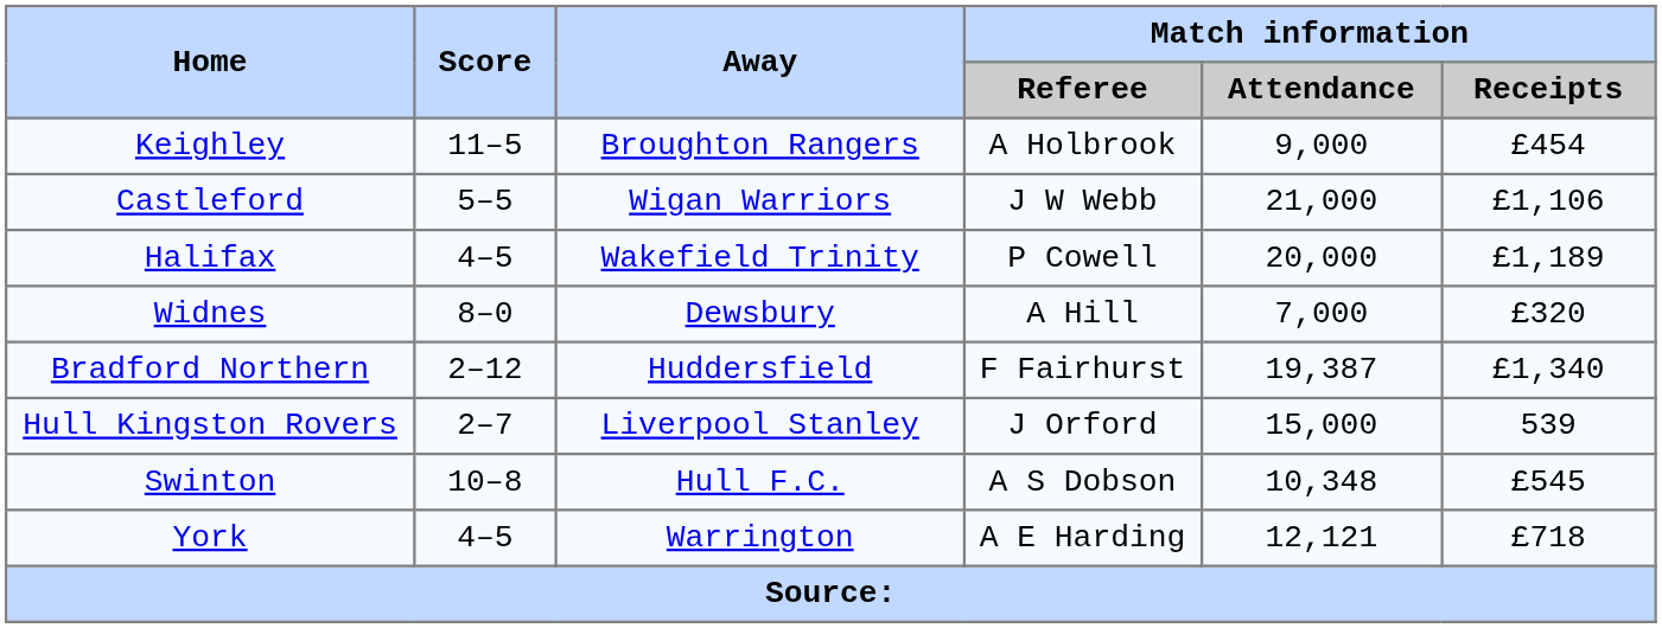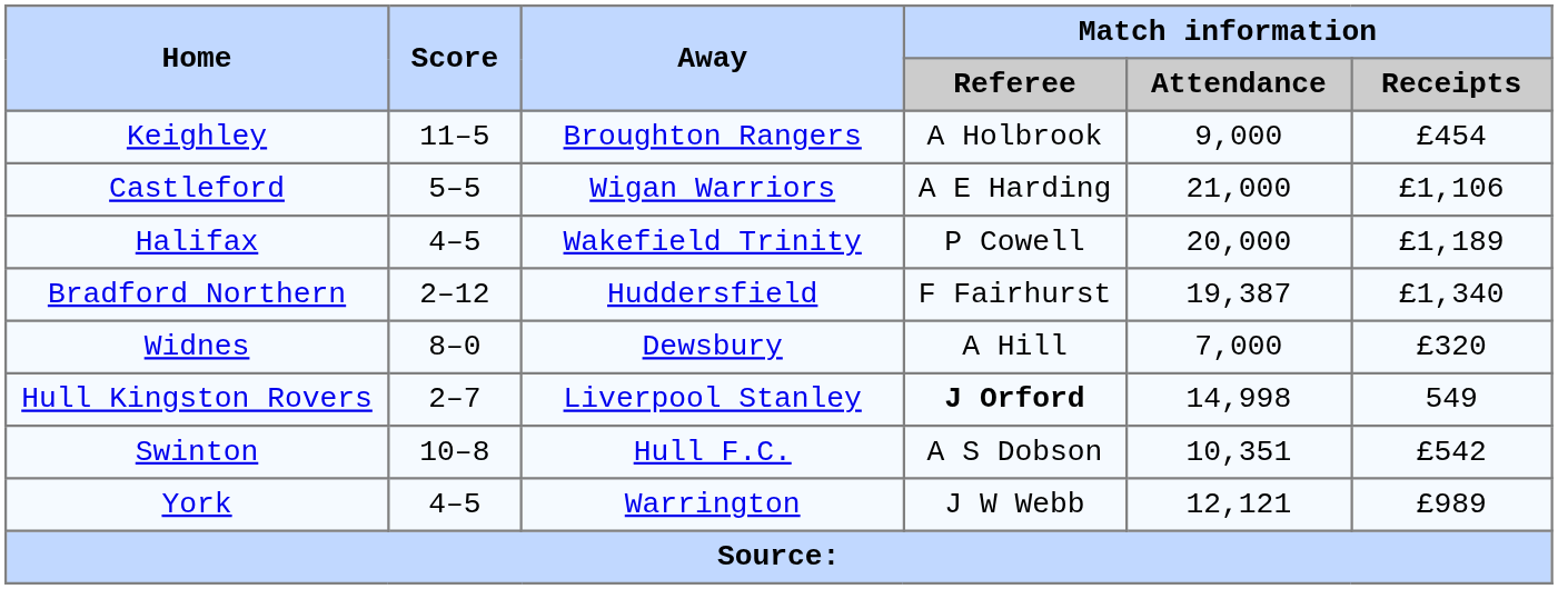Castleford | Match information / Referee: J W Webb -> A E Harding
rows swapped: Bradford Northern <-> Widnes
Hull Kingston Rovers | Match information / Referee: normal -> bold
Hull Kingston Rovers | Match information / Attendance: 15,000 -> 14,998
Hull Kingston Rovers | Match information / Receipts: 539 -> 549
Swinton | Match information / Attendance: 10,348 -> 10,351
Swinton | Match information / Receipts: £545 -> £542
York | Match information / Referee: A E Harding -> J W Webb
York | Match information / Receipts: £718 -> £989
